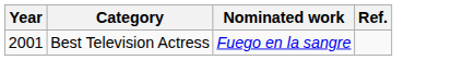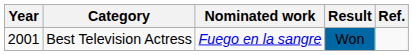+ column: Result | Won
